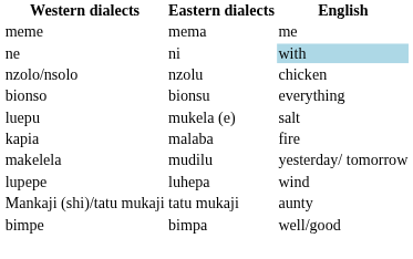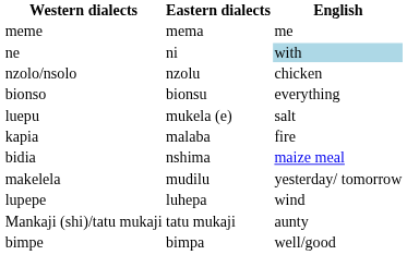+ row: bidia | nshima | maize meal
